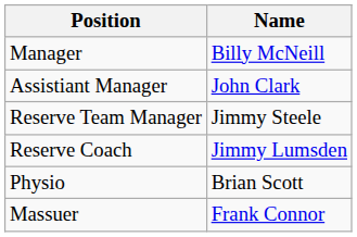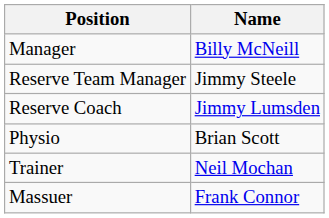- row: Assistiant Manager | John Clark
+ row: Trainer | Neil Mochan
